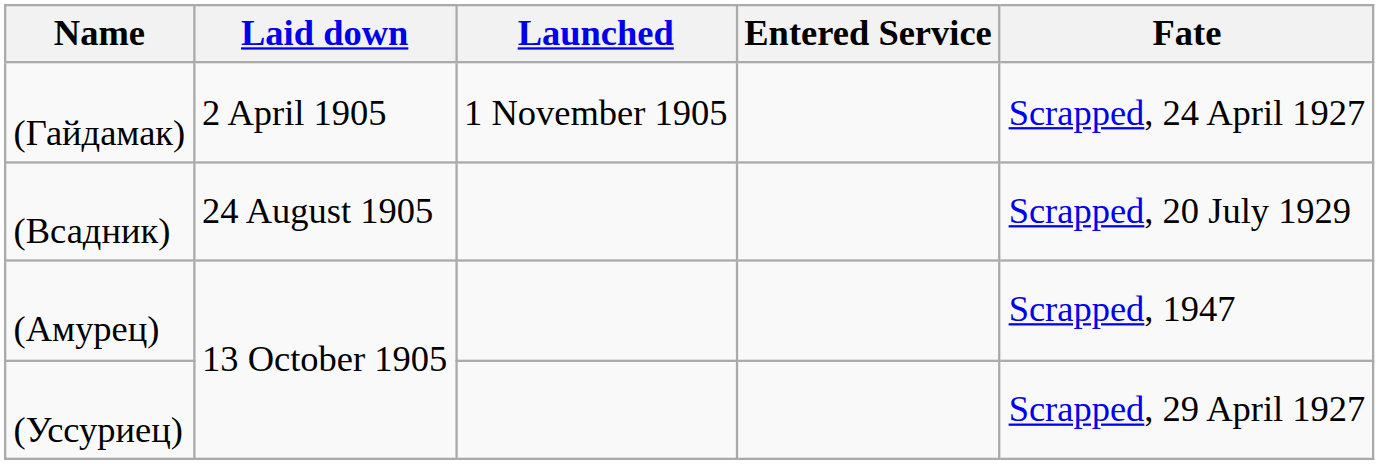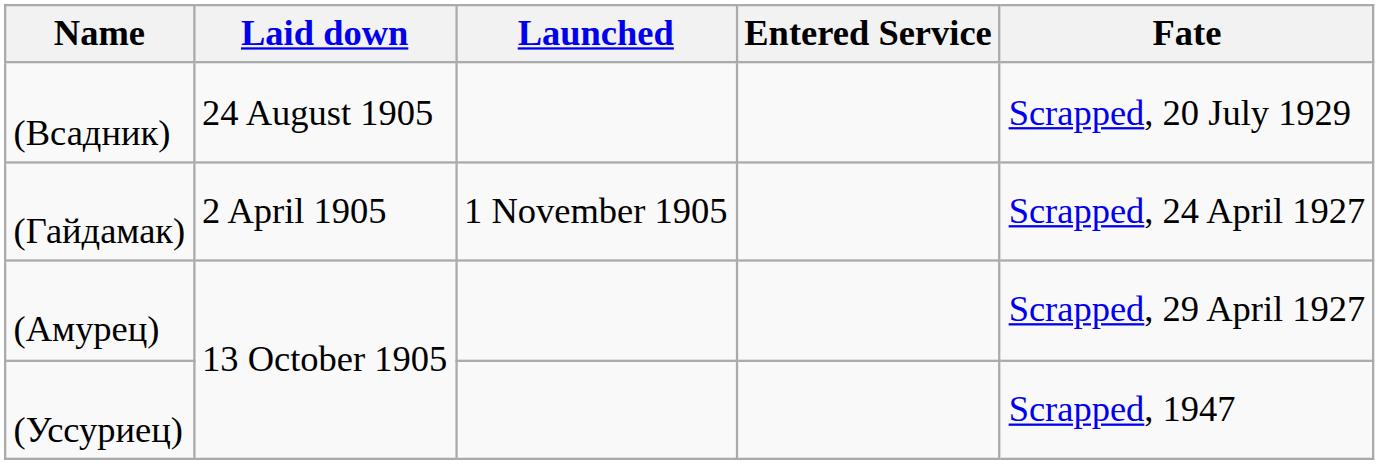rows swapped: (Гайдамак) <-> (Всадник)
(Амурец) | Fate: Scrapped, 1947 -> Scrapped, 29 April 1927
(Уссуриец) | Fate: Scrapped, 29 April 1927 -> Scrapped, 1947
